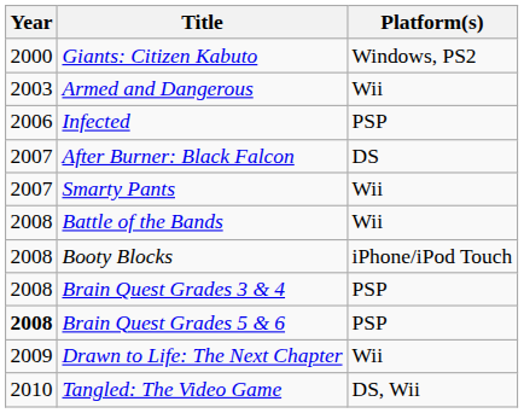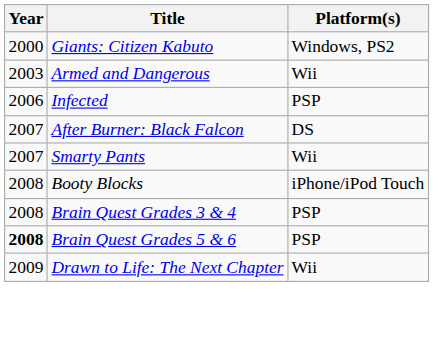- row: 2008 | Battle of the Bands | Wii
- row: 2010 | Tangled: The Video Game | DS, Wii
